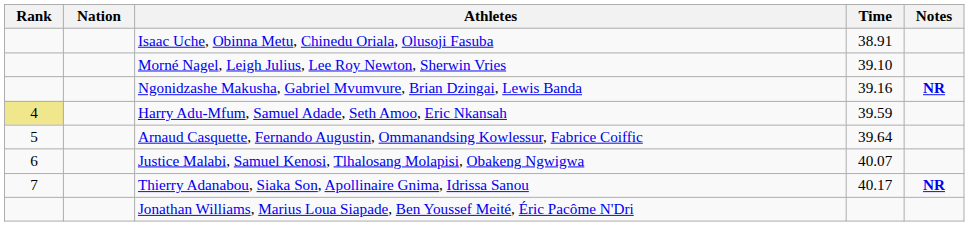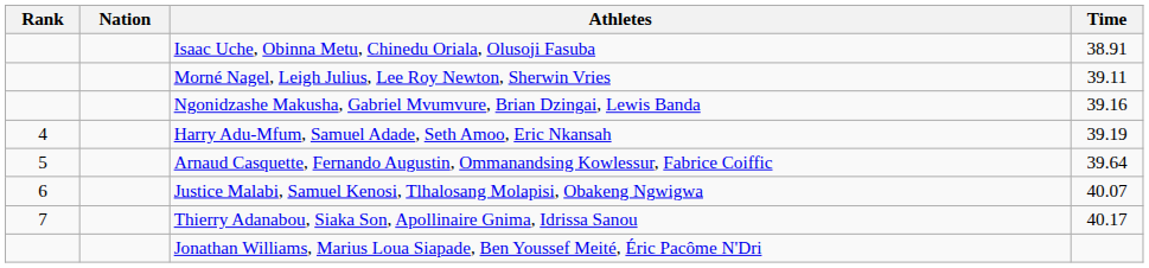- column: Notes | NR | NR
Morné Nagel, Leigh Julius, Lee Roy Newton, Sherwin Vries | Time: 39.10 -> 39.11
Harry Adu-Mfum, Samuel Adade, Seth Amoo, Eric Nkansah | Rank: khaki background -> no background
Harry Adu-Mfum, Samuel Adade, Seth Amoo, Eric Nkansah | Time: 39.59 -> 39.19
